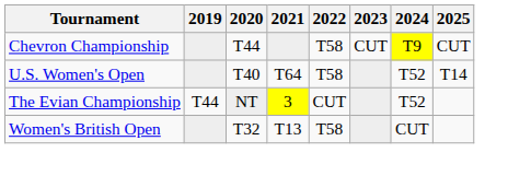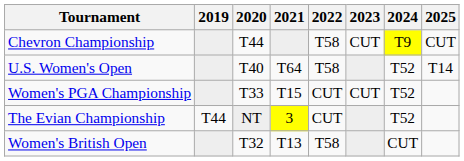+ row: Women's PGA Championship | T33 | T15 | CUT | CUT | T52
